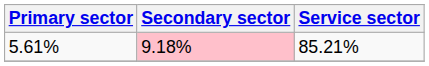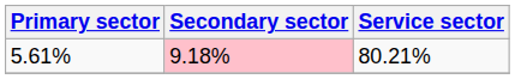5.61% | Service sector: 85.21% -> 80.21%
